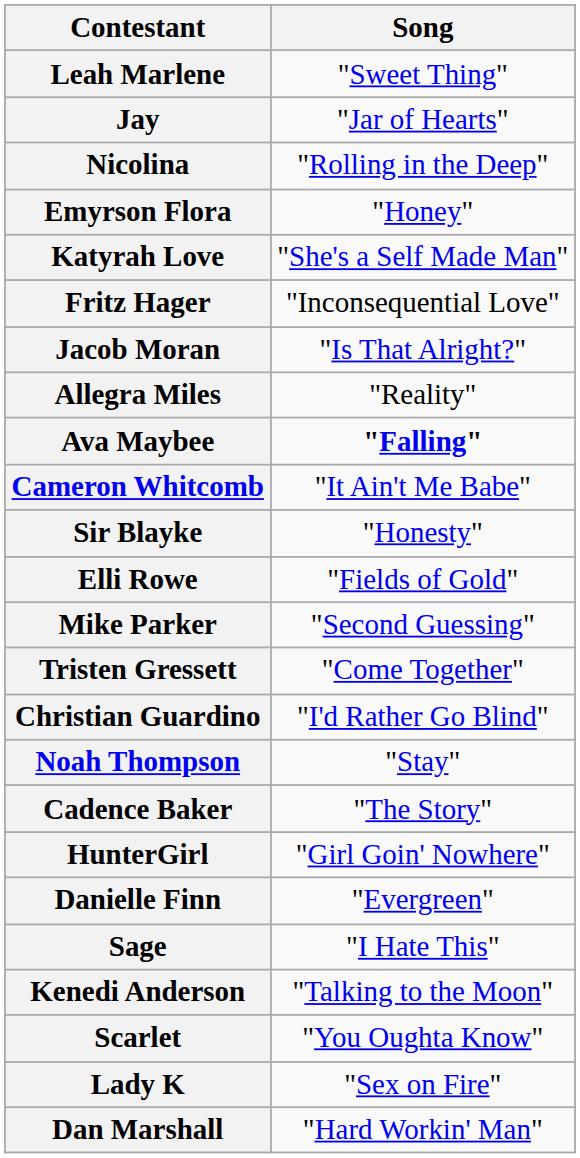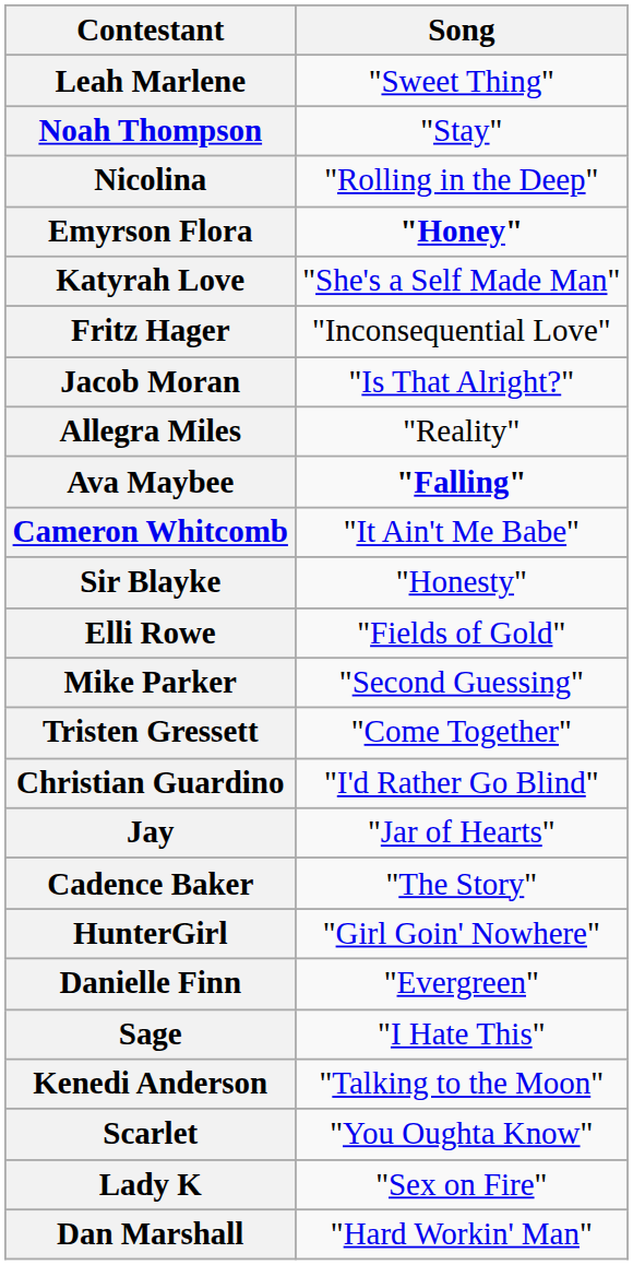rows swapped: Jay <-> Noah Thompson
Emyrson Flora | Song: normal -> bold
